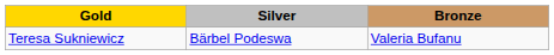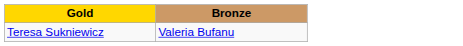- column: Silver | Bärbel Podeswa
